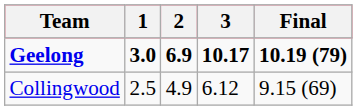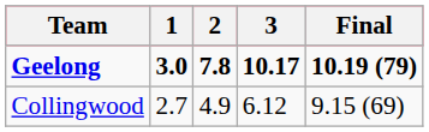Geelong | 2: 6.9 -> 7.8
Collingwood | 1: 2.5 -> 2.7
